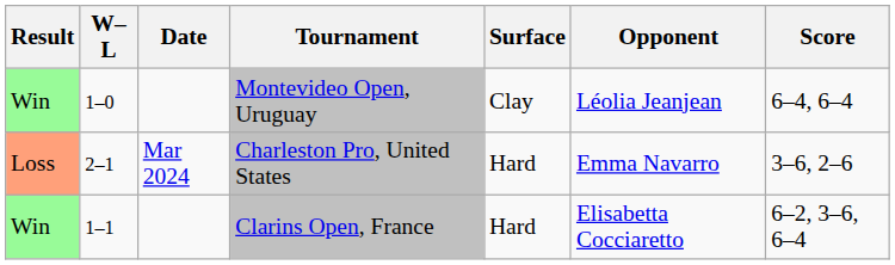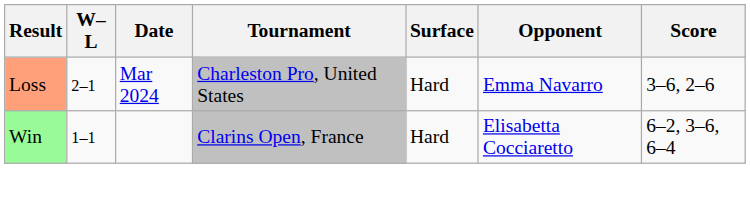- row: Win | 1–0 | Montevideo Open, Uruguay | Clay | Léolia Jeanjean | 6–4, 6–4
